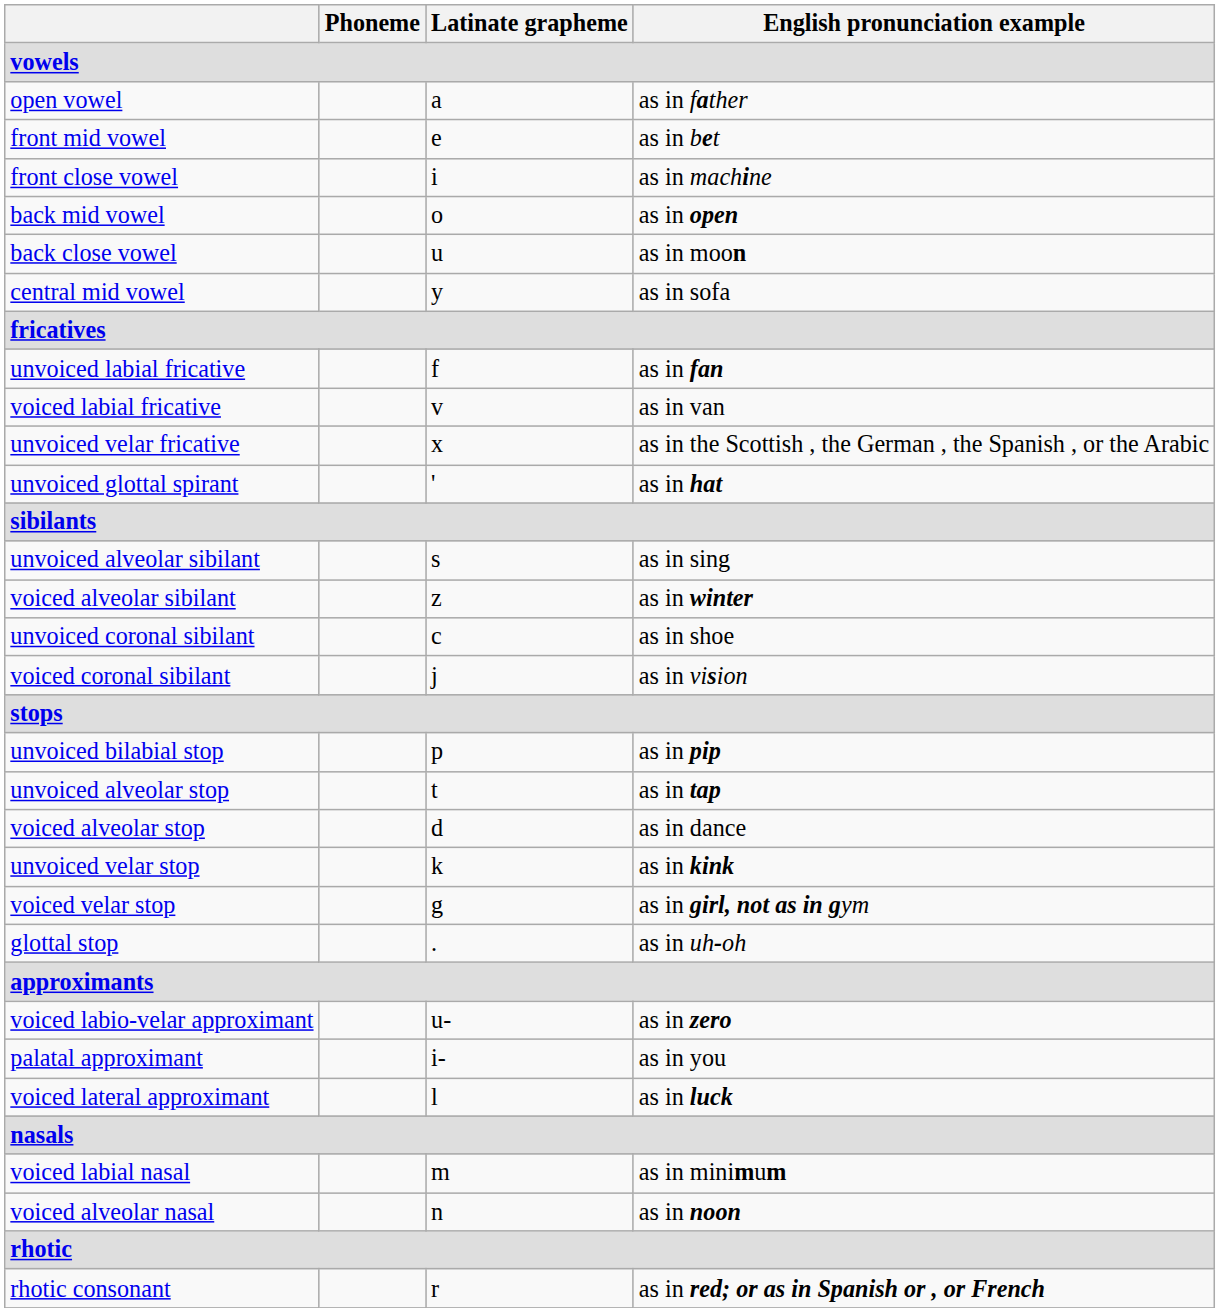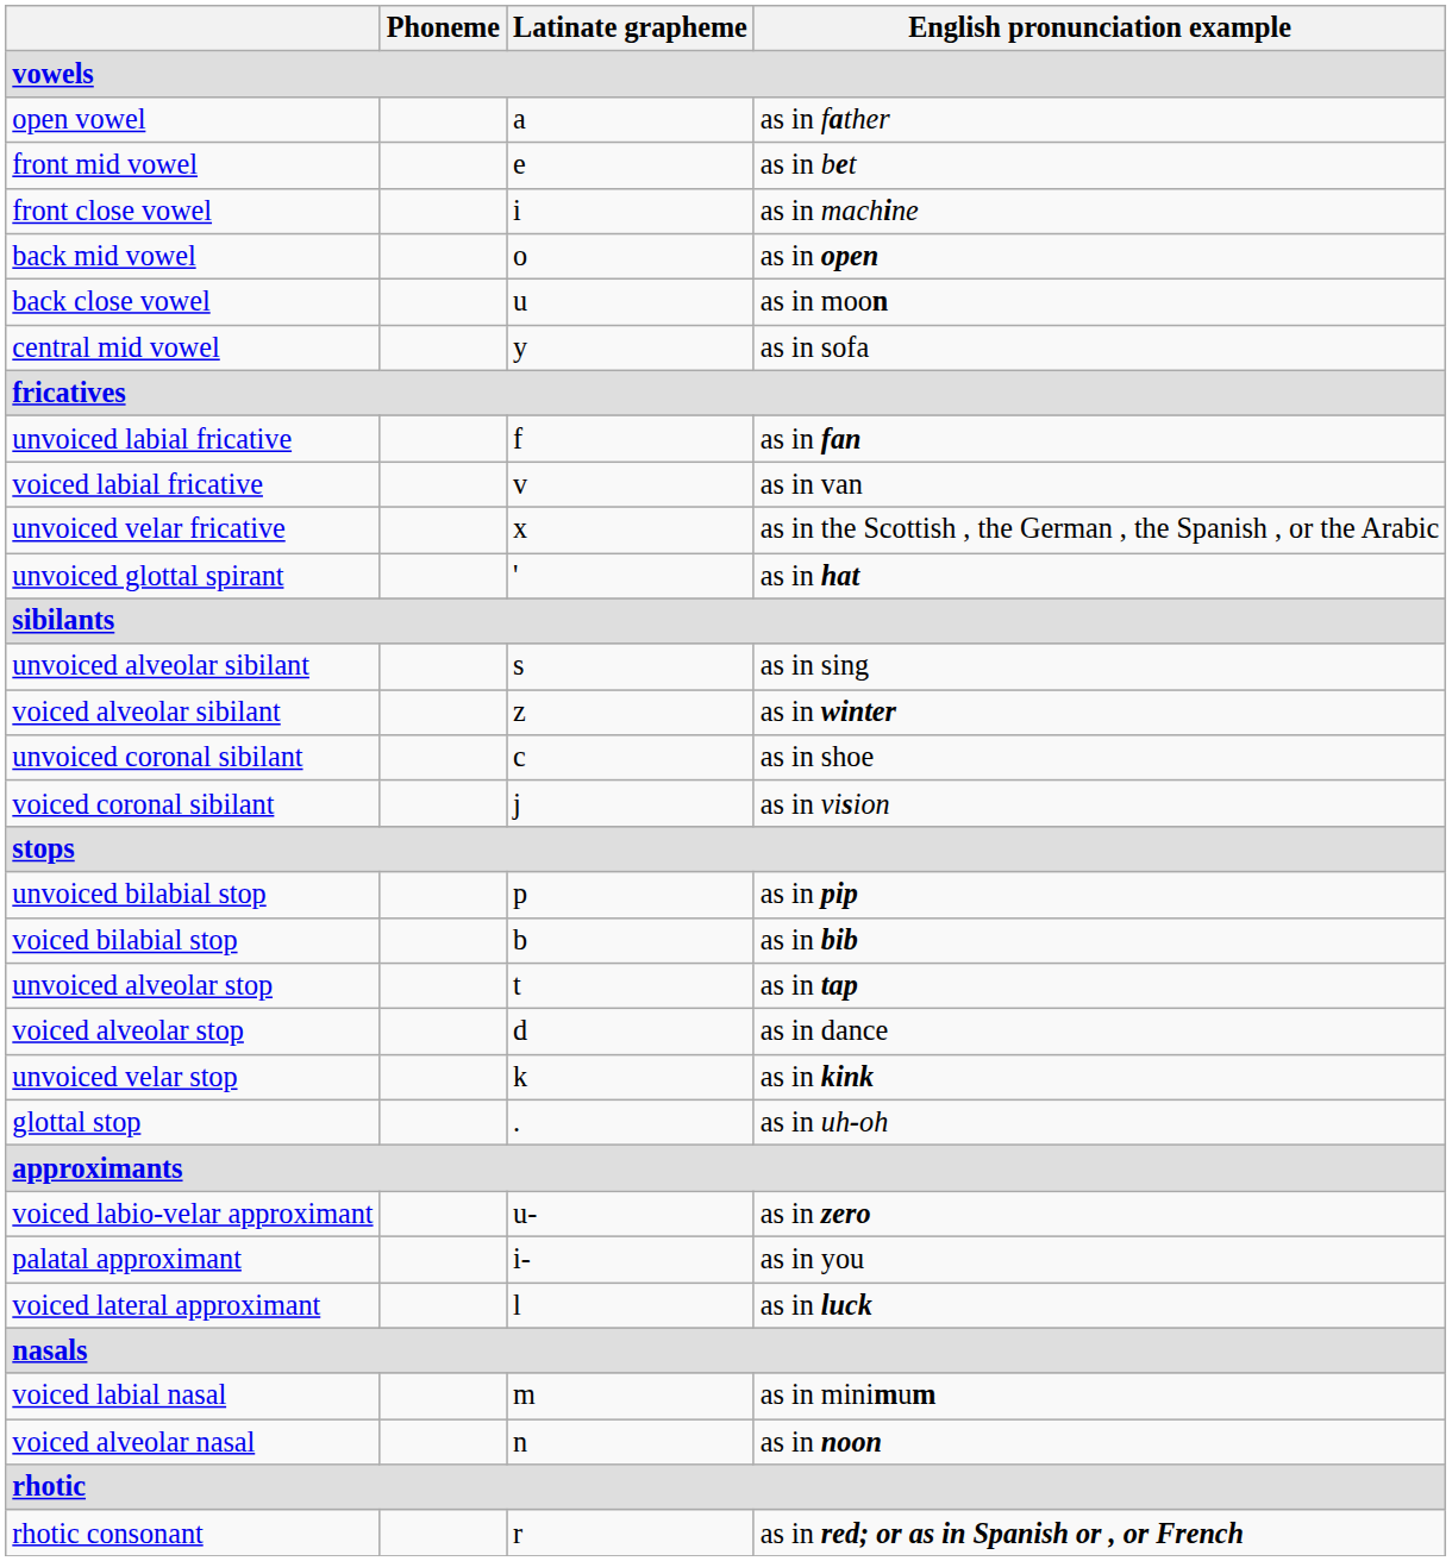+ row: voiced bilabial stop | b | as in bib
- row: voiced velar stop | g | as in girl, not as in gym
